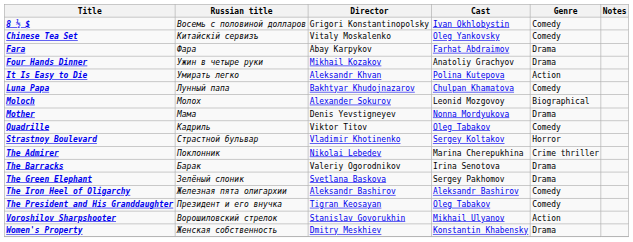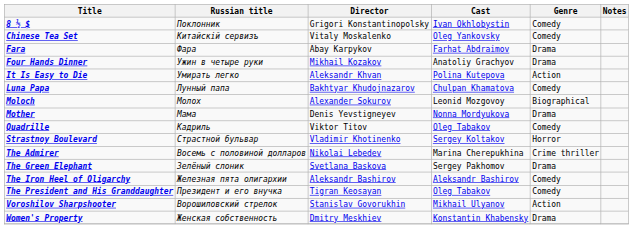8 ½ $ | Russian title: Восемь с половиной долларов -> Поклонник
The Admirer | Russian title: Поклонник -> Восемь с половиной долларов
- row: The Barracks | Барак | Valeriy Ogorodnikov | Irina Senotova | Drama
